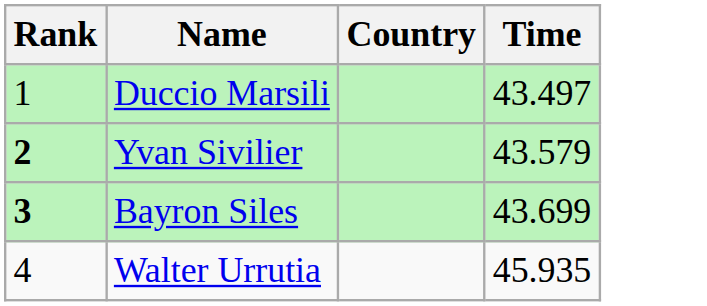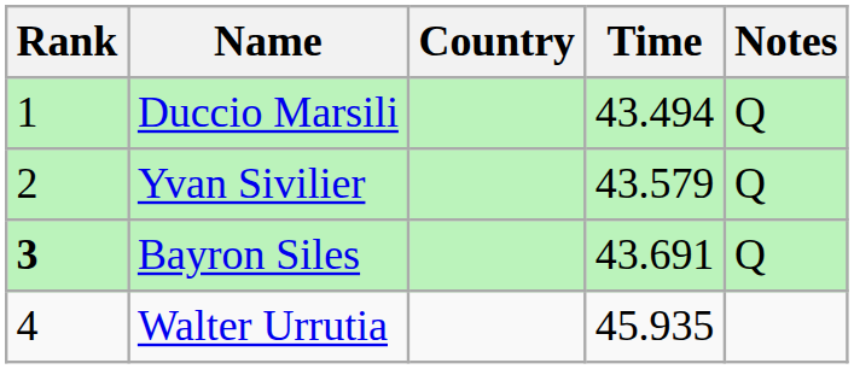+ column: Notes | Q | Q | Q
Duccio Marsili | Time: 43.497 -> 43.494
Yvan Sivilier | Rank: bold -> normal
Bayron Siles | Time: 43.699 -> 43.691
